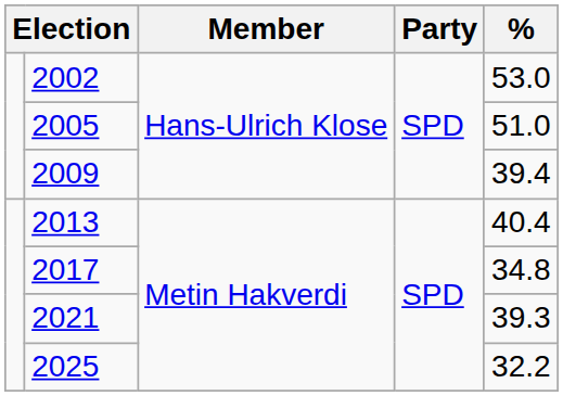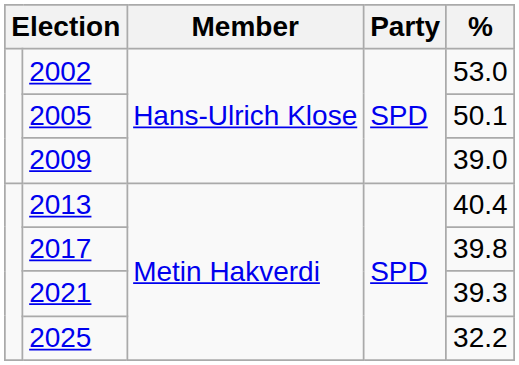2005 | %: 51.0 -> 50.1
2009 | %: 39.4 -> 39.0
2017 | %: 34.8 -> 39.8
